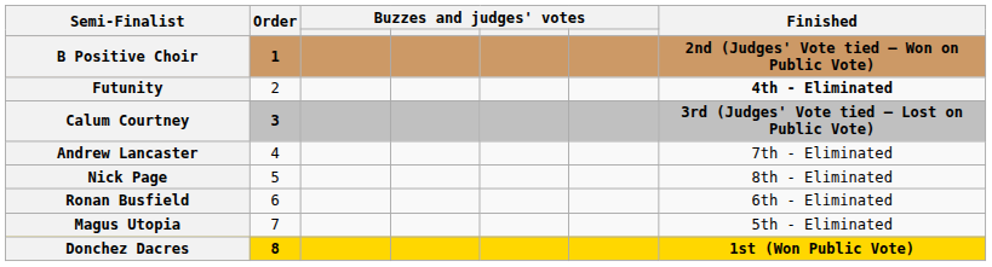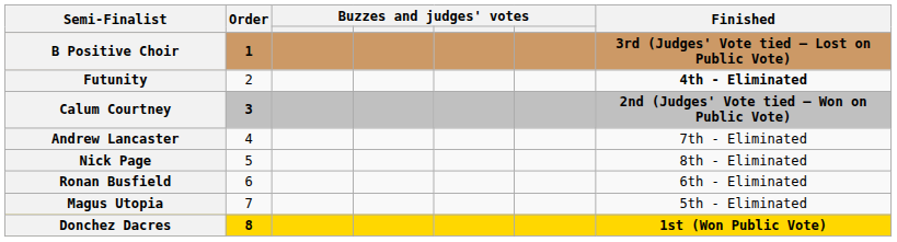B Positive Choir | Finished: 2nd (Judges' Vote tied – Won on Public Vote) -> 3rd (Judges' Vote tied – Lost on Public Vote)
Calum Courtney | Finished: 3rd (Judges' Vote tied – Lost on Public Vote) -> 2nd (Judges' Vote tied – Won on Public Vote)
